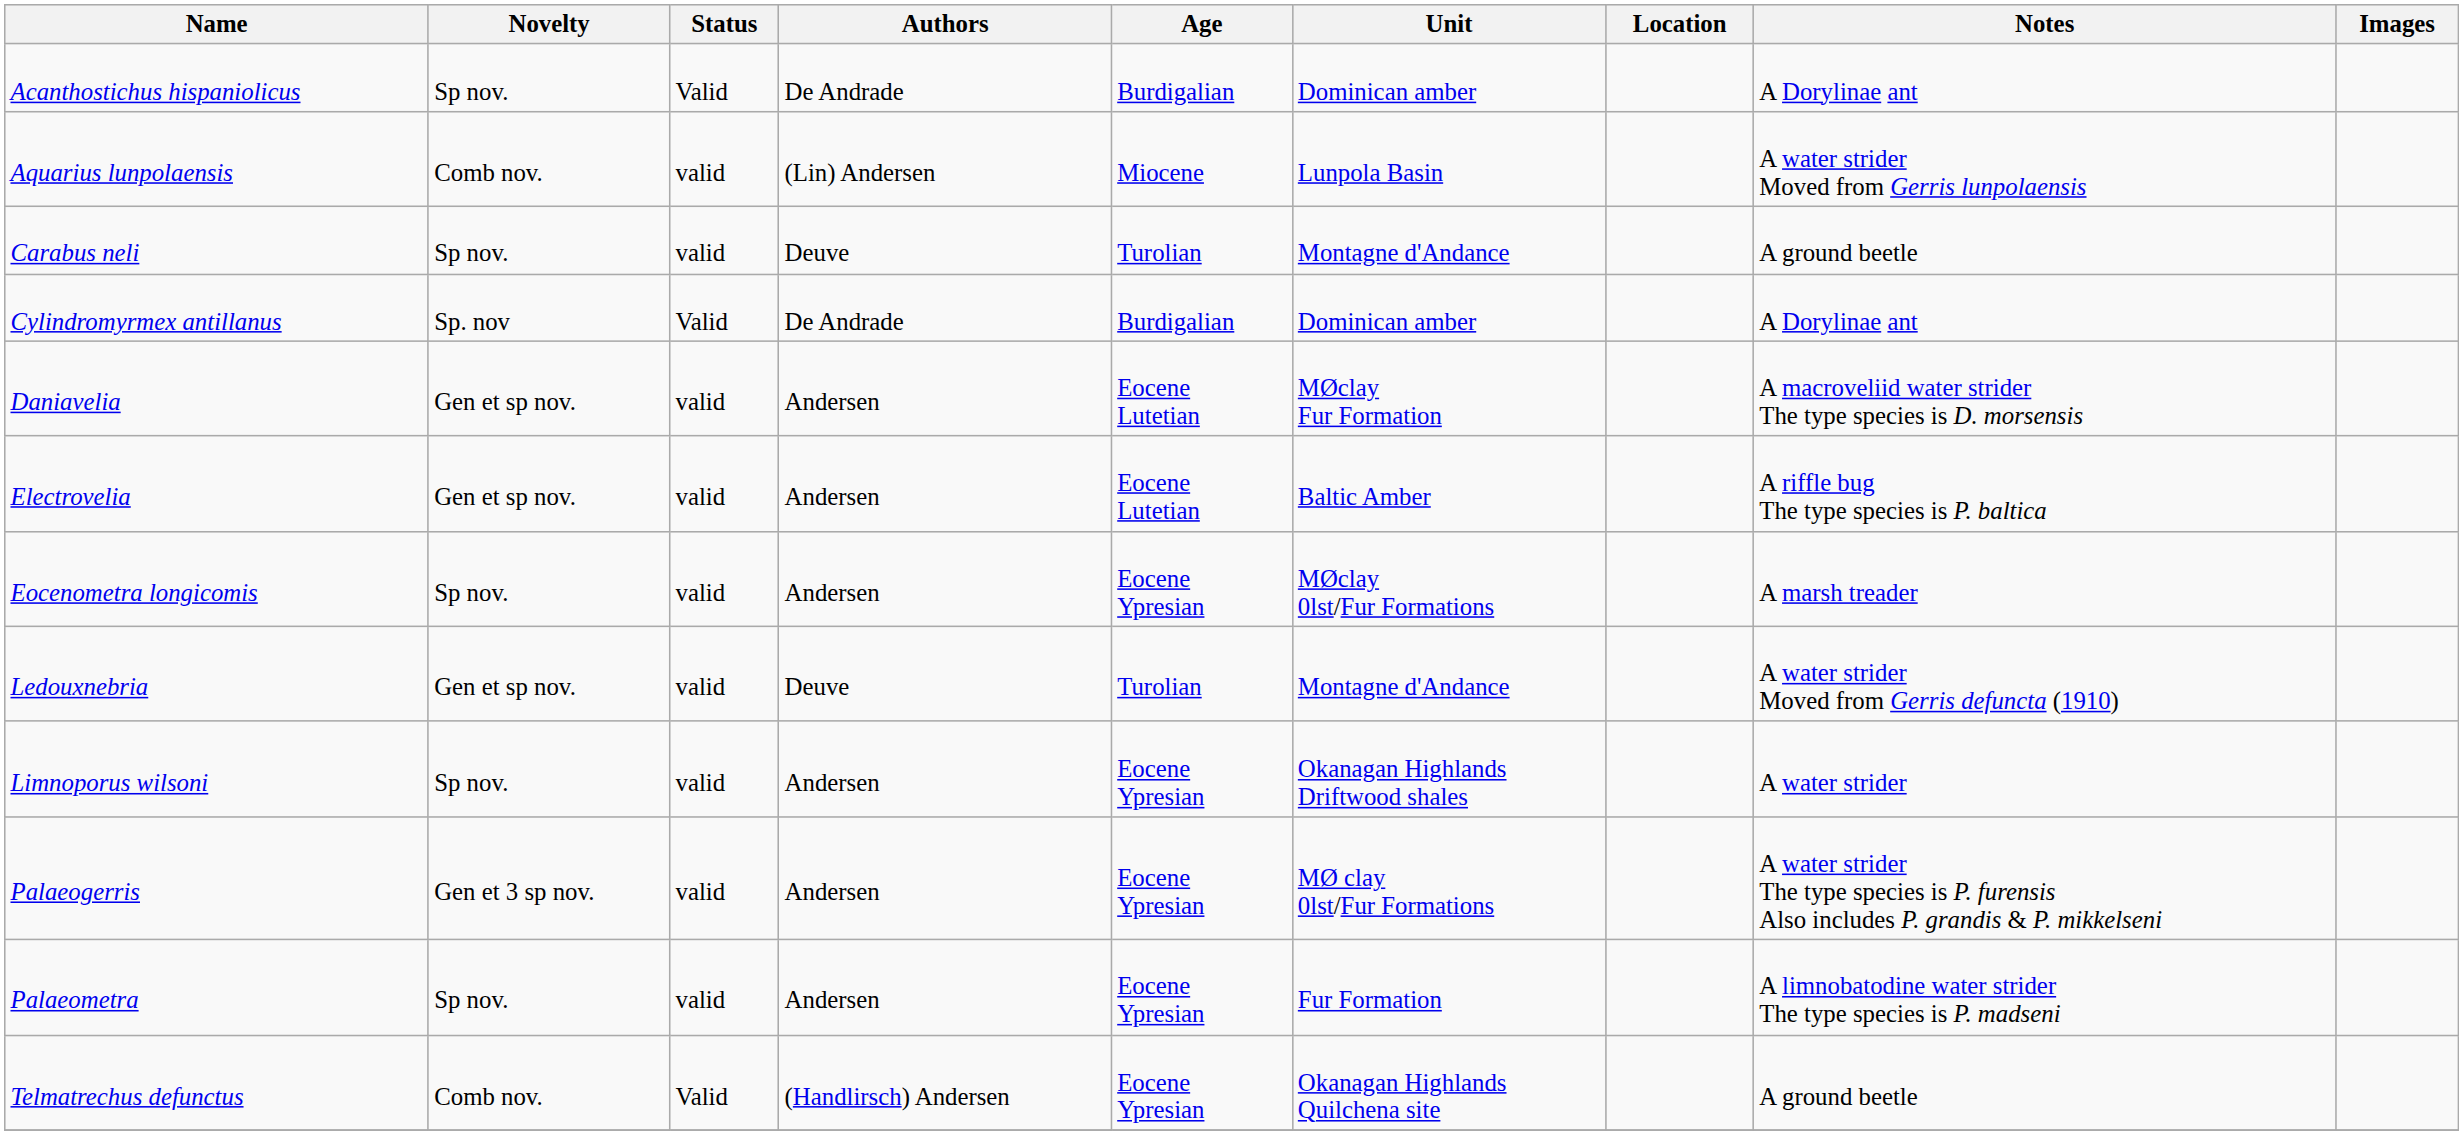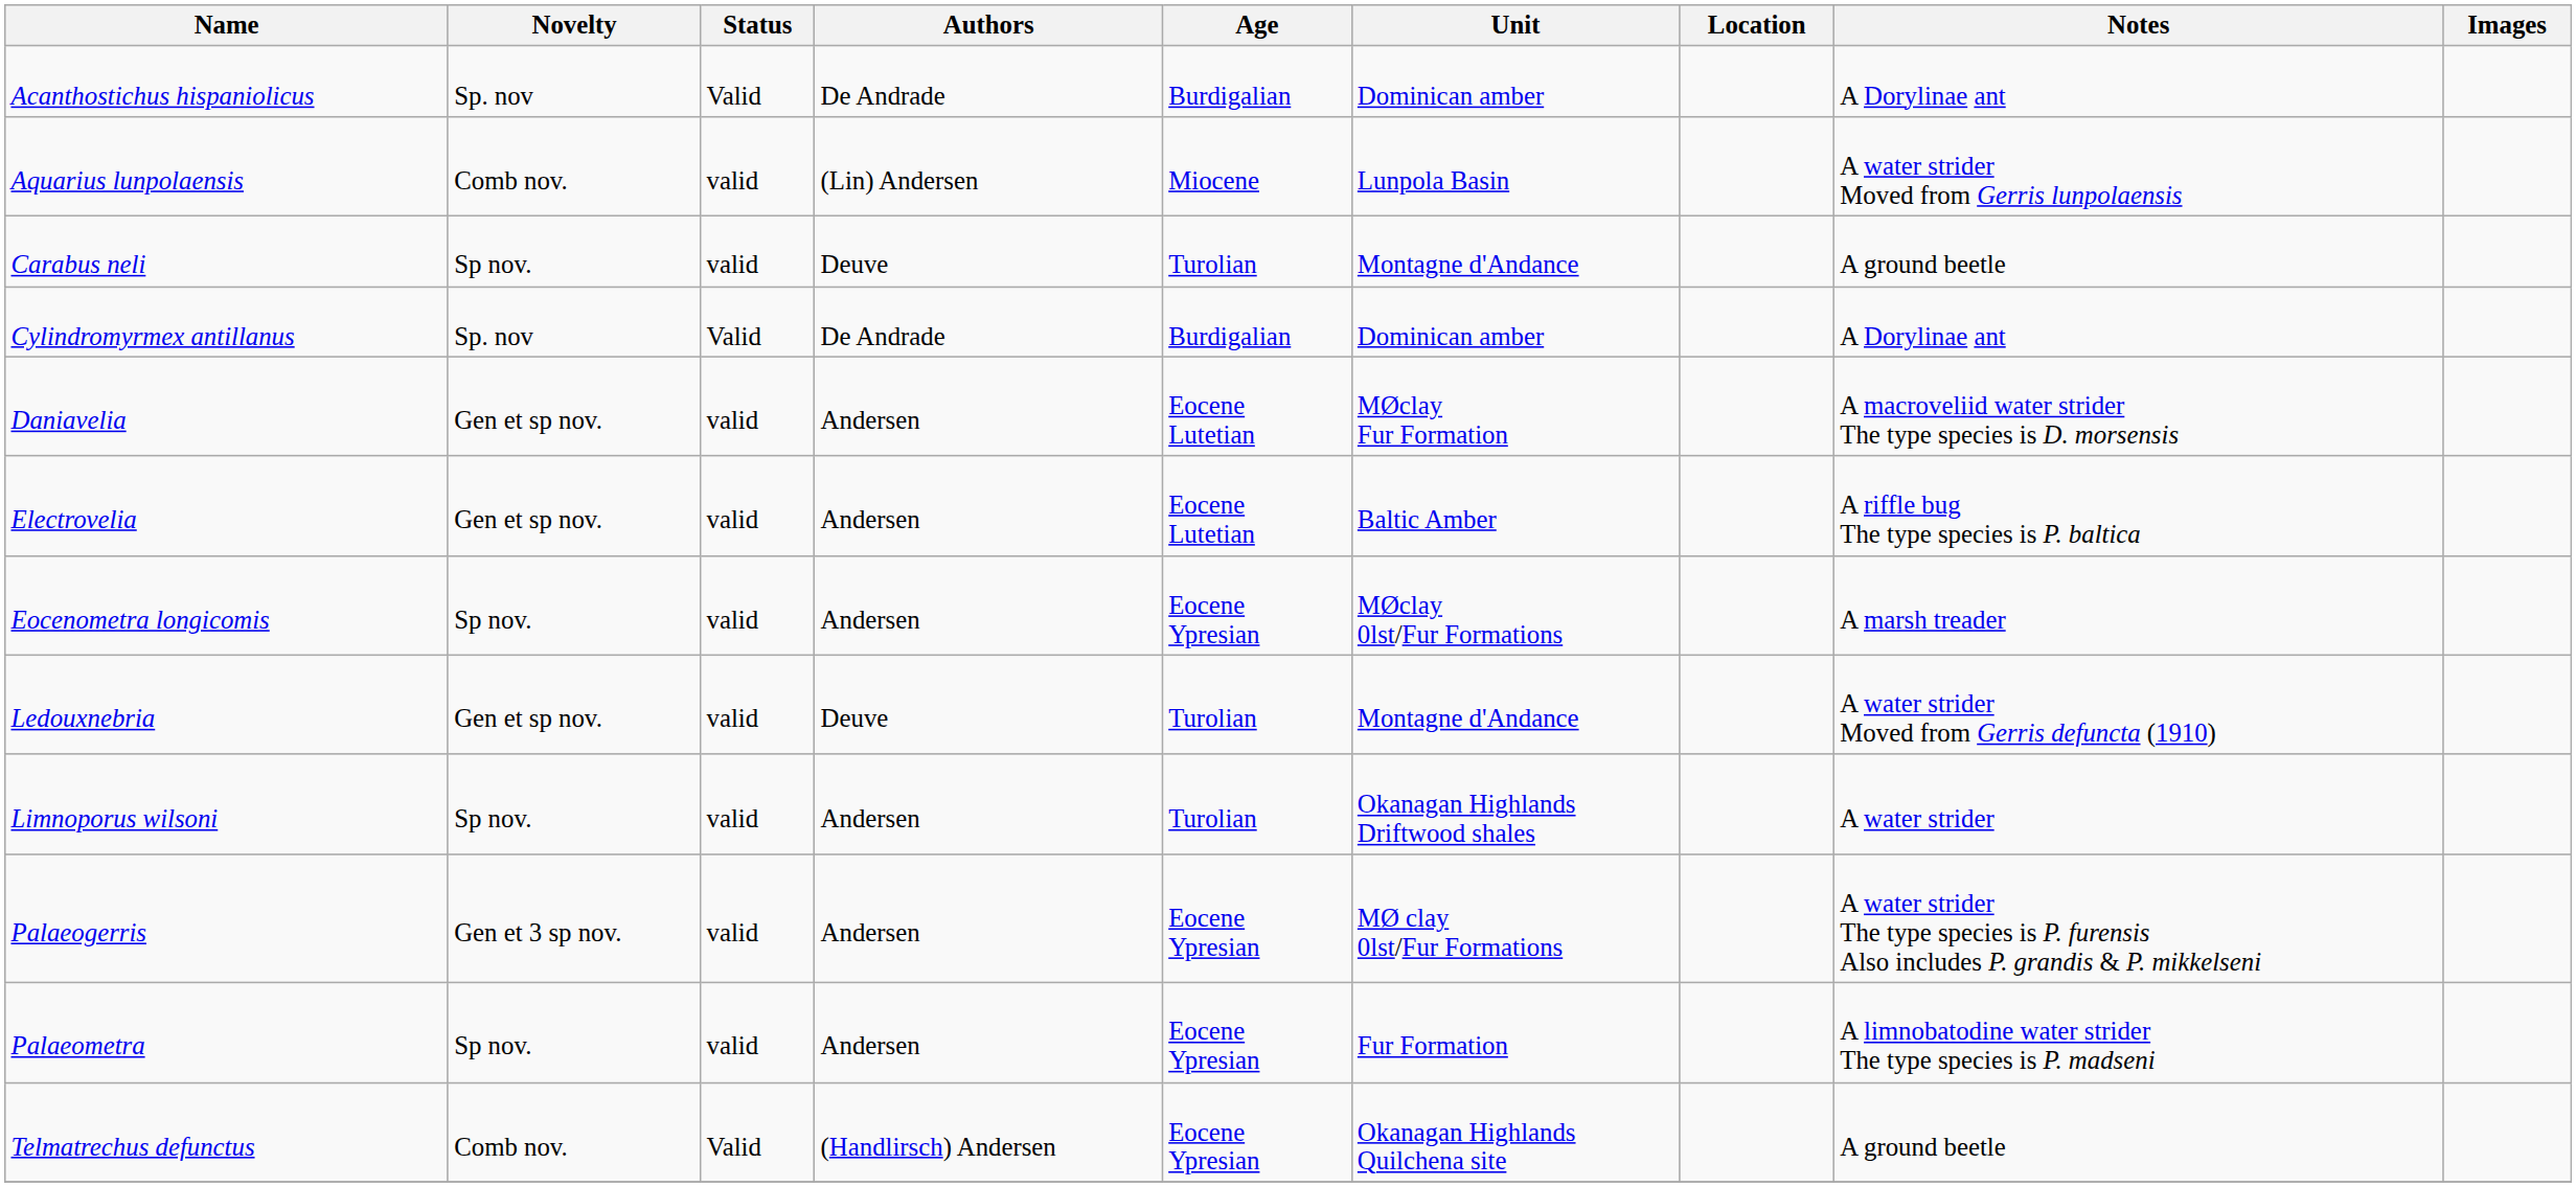Acanthostichus hispaniolicus | Novelty: Sp nov. -> Sp. nov
Limnoporus wilsoni | Age: Eocene Ypresian -> Turolian
